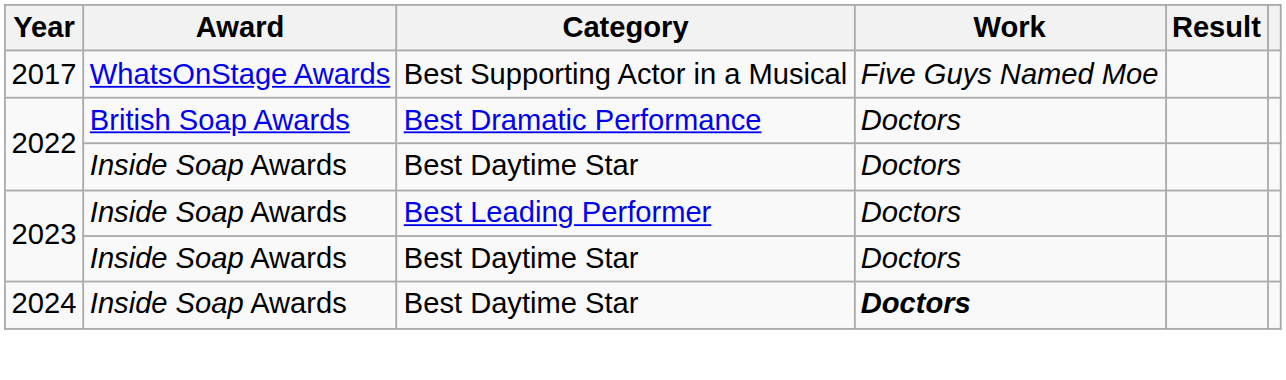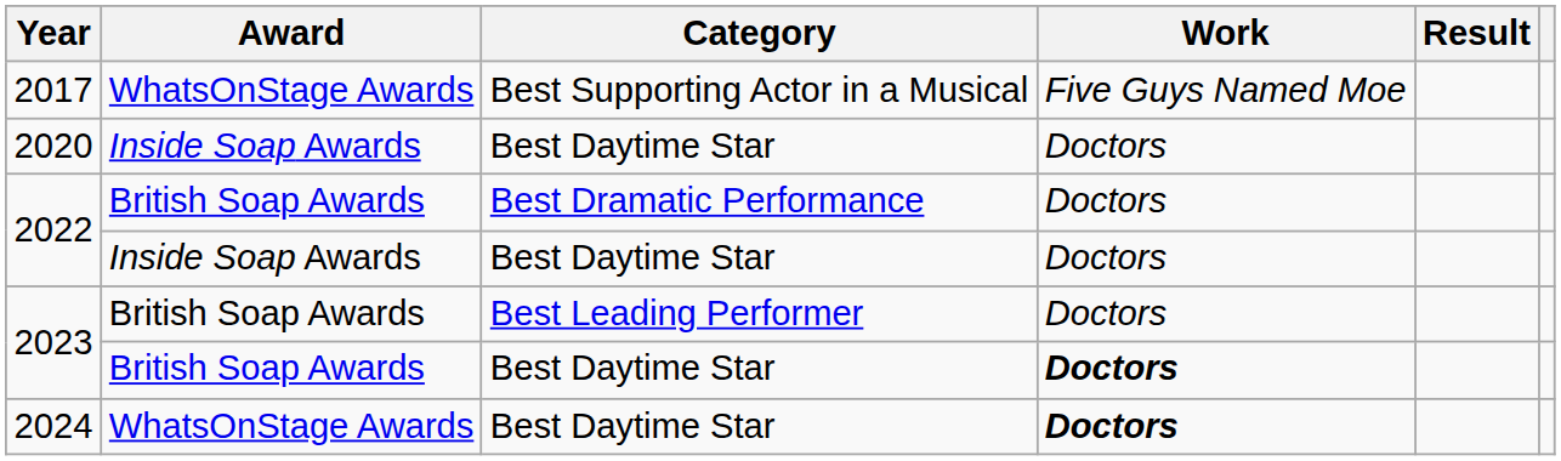+ row: 2020 | Inside Soap Awards | Best Daytime Star | Doctors
2023 / Best Leading Performer | Award: Inside Soap Awards -> British Soap Awards
2023 / Best Daytime Star | Award: Inside Soap Awards -> British Soap Awards
2023 / Best Daytime Star | Work: normal -> bold
2024 | Award: Inside Soap Awards -> WhatsOnStage Awards
